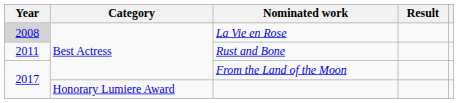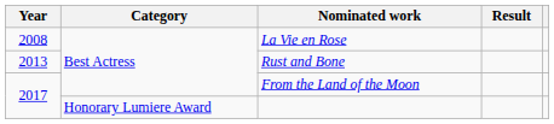La Vie en Rose | Year: lightgrey background -> no background
Rust and Bone | Year: 2011 -> 2013
